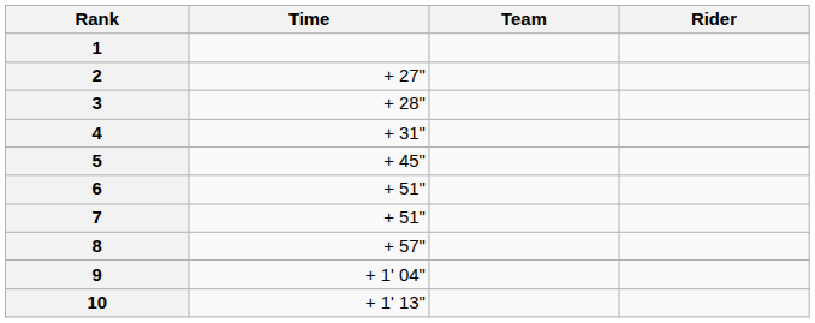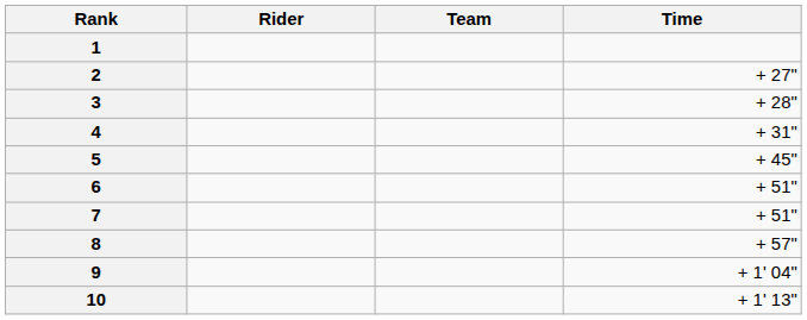columns swapped: Rider <-> Time
